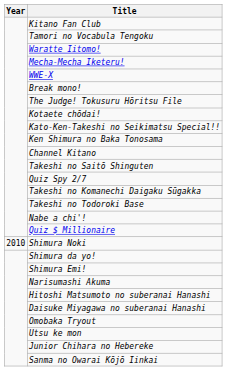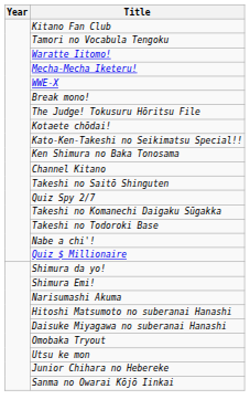- row: 2010 | Shimura Noki
